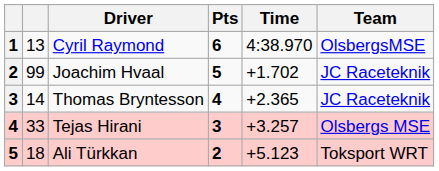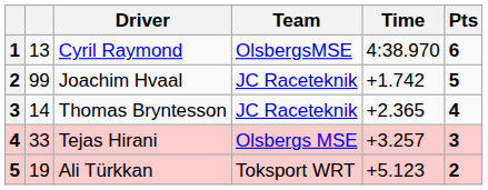columns swapped: Team <-> Pts
Joachim Hvaal | Time: +1.702 -> +1.742
Ali Türkkan | column 2: 18 -> 19
